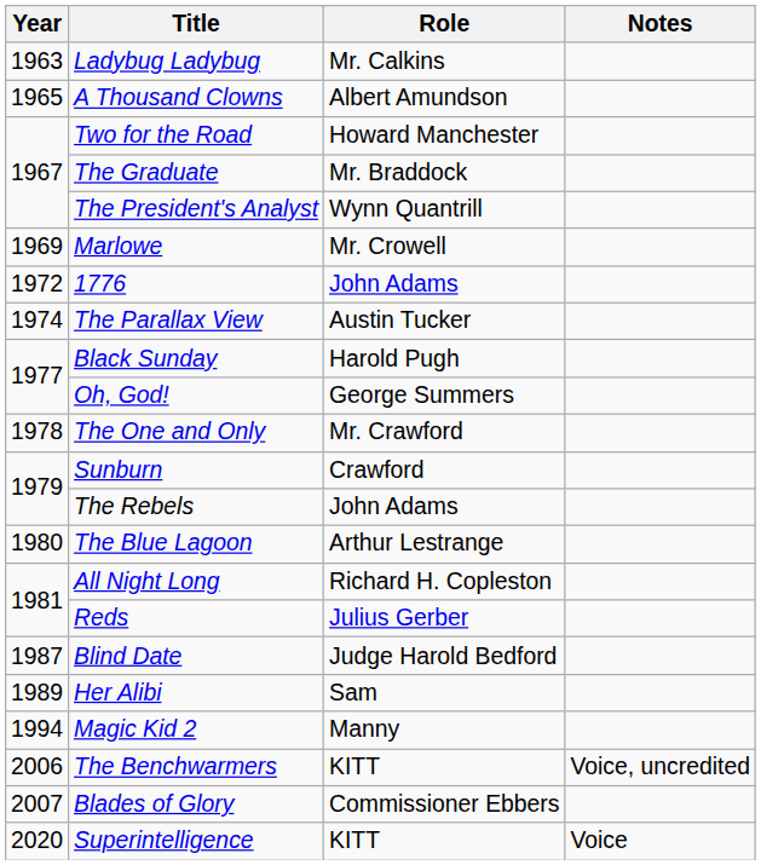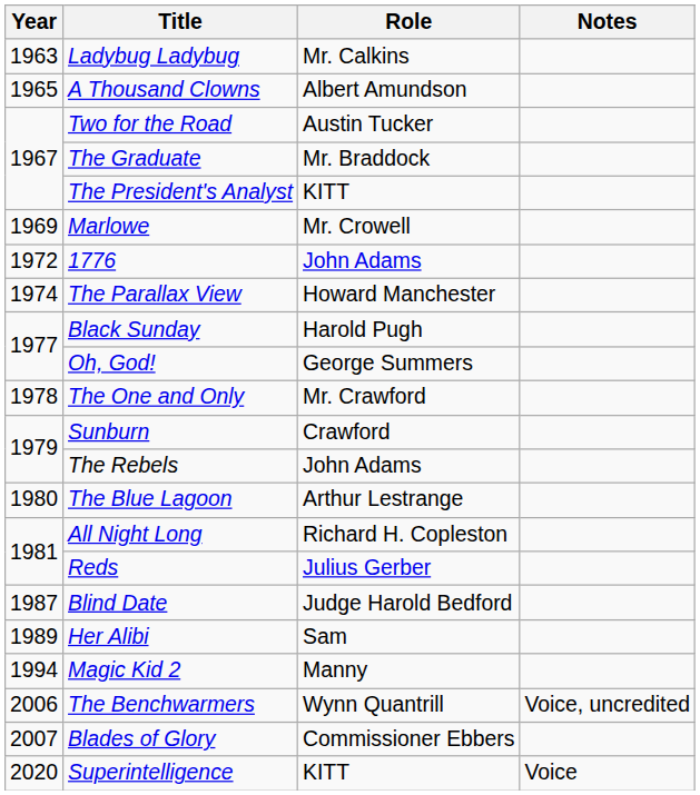Two for the Road | Role: Howard Manchester -> Austin Tucker
The President's Analyst | Role: Wynn Quantrill -> KITT
The Parallax View | Role: Austin Tucker -> Howard Manchester
The Benchwarmers | Role: KITT -> Wynn Quantrill
